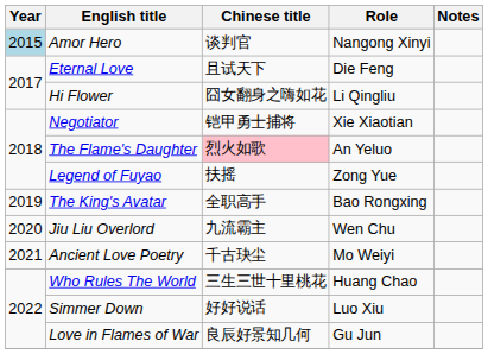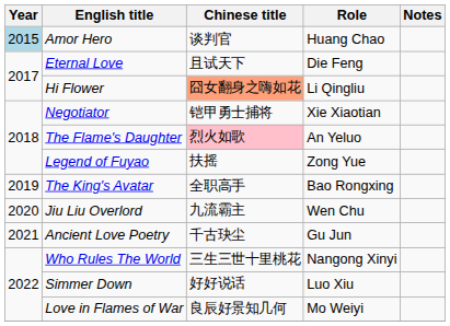Amor Hero | Role: Nangong Xinyi -> Huang Chao
Hi Flower | Chinese title: no background -> lightsalmon background
Ancient Love Poetry | Role: Mo Weiyi -> Gu Jun
Who Rules The World | Role: Huang Chao -> Nangong Xinyi
Love in Flames of War | Role: Gu Jun -> Mo Weiyi
